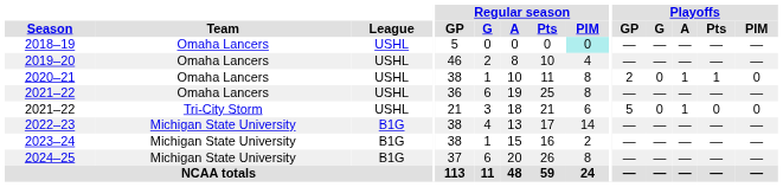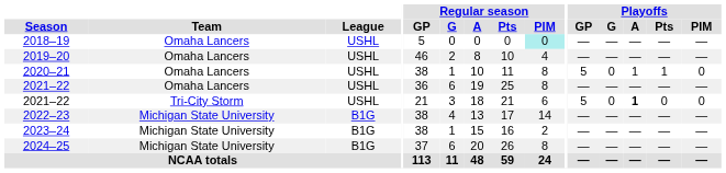2020–21 | Playoffs / GP: 2 -> 5
2021–22 / Tri-City Storm | Playoffs / A: normal -> bold
